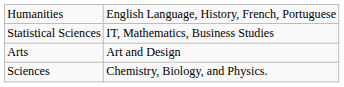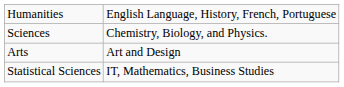rows swapped: Sciences <-> Statistical Sciences
